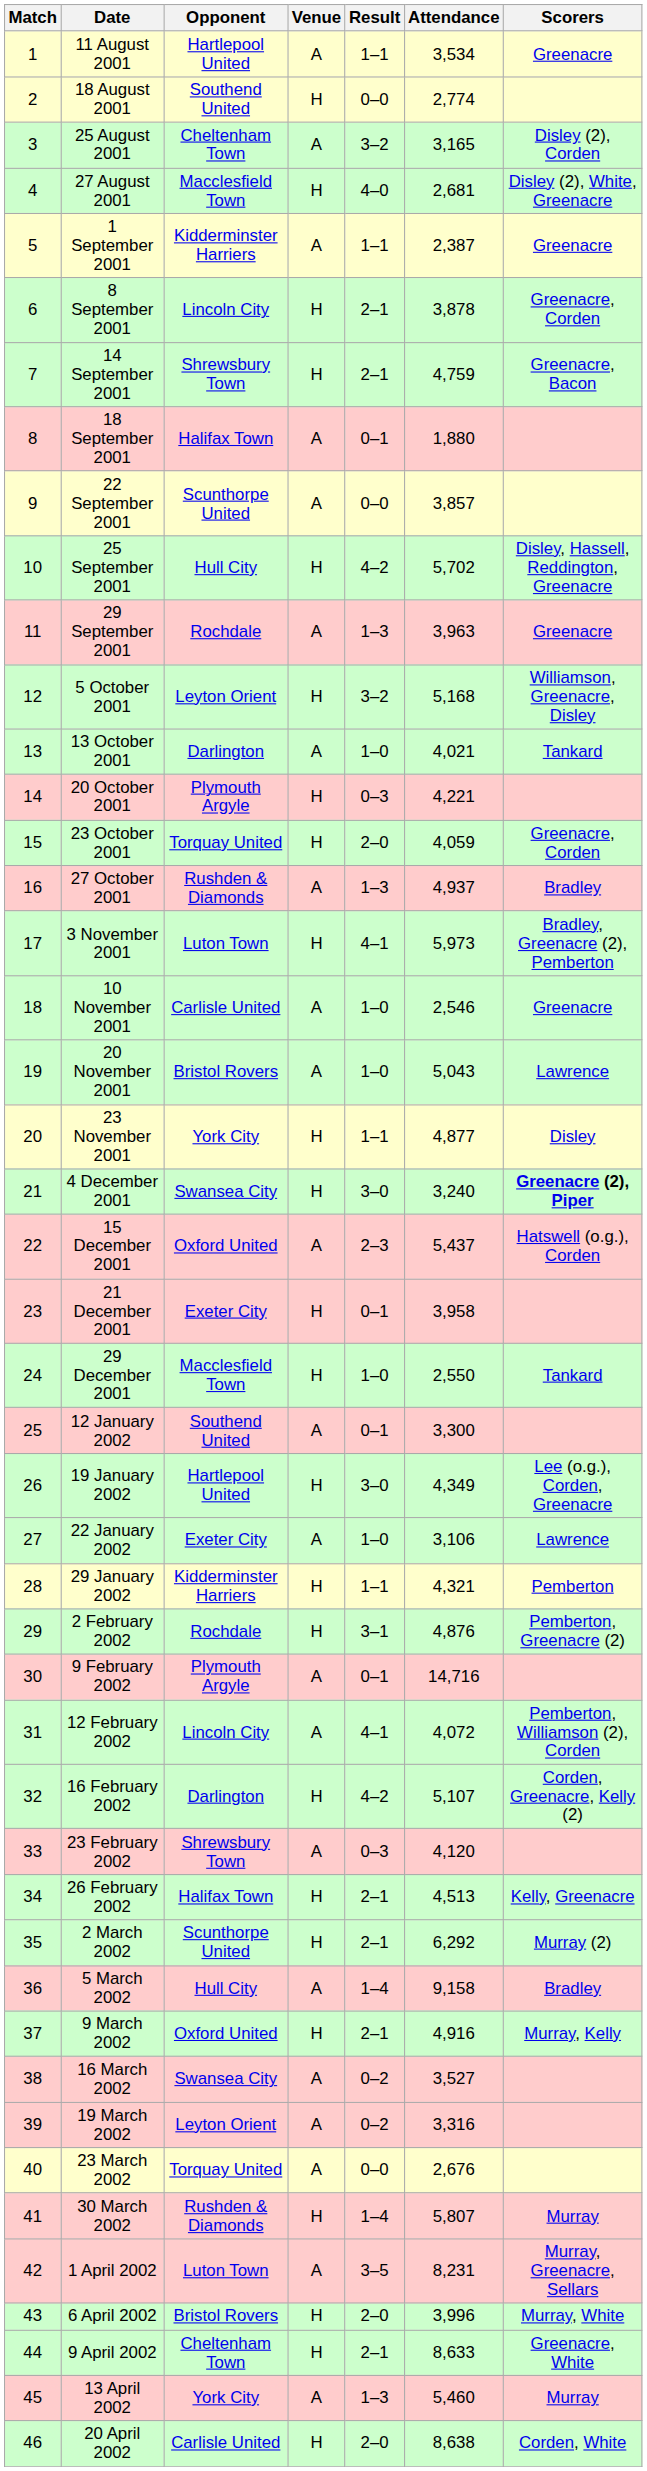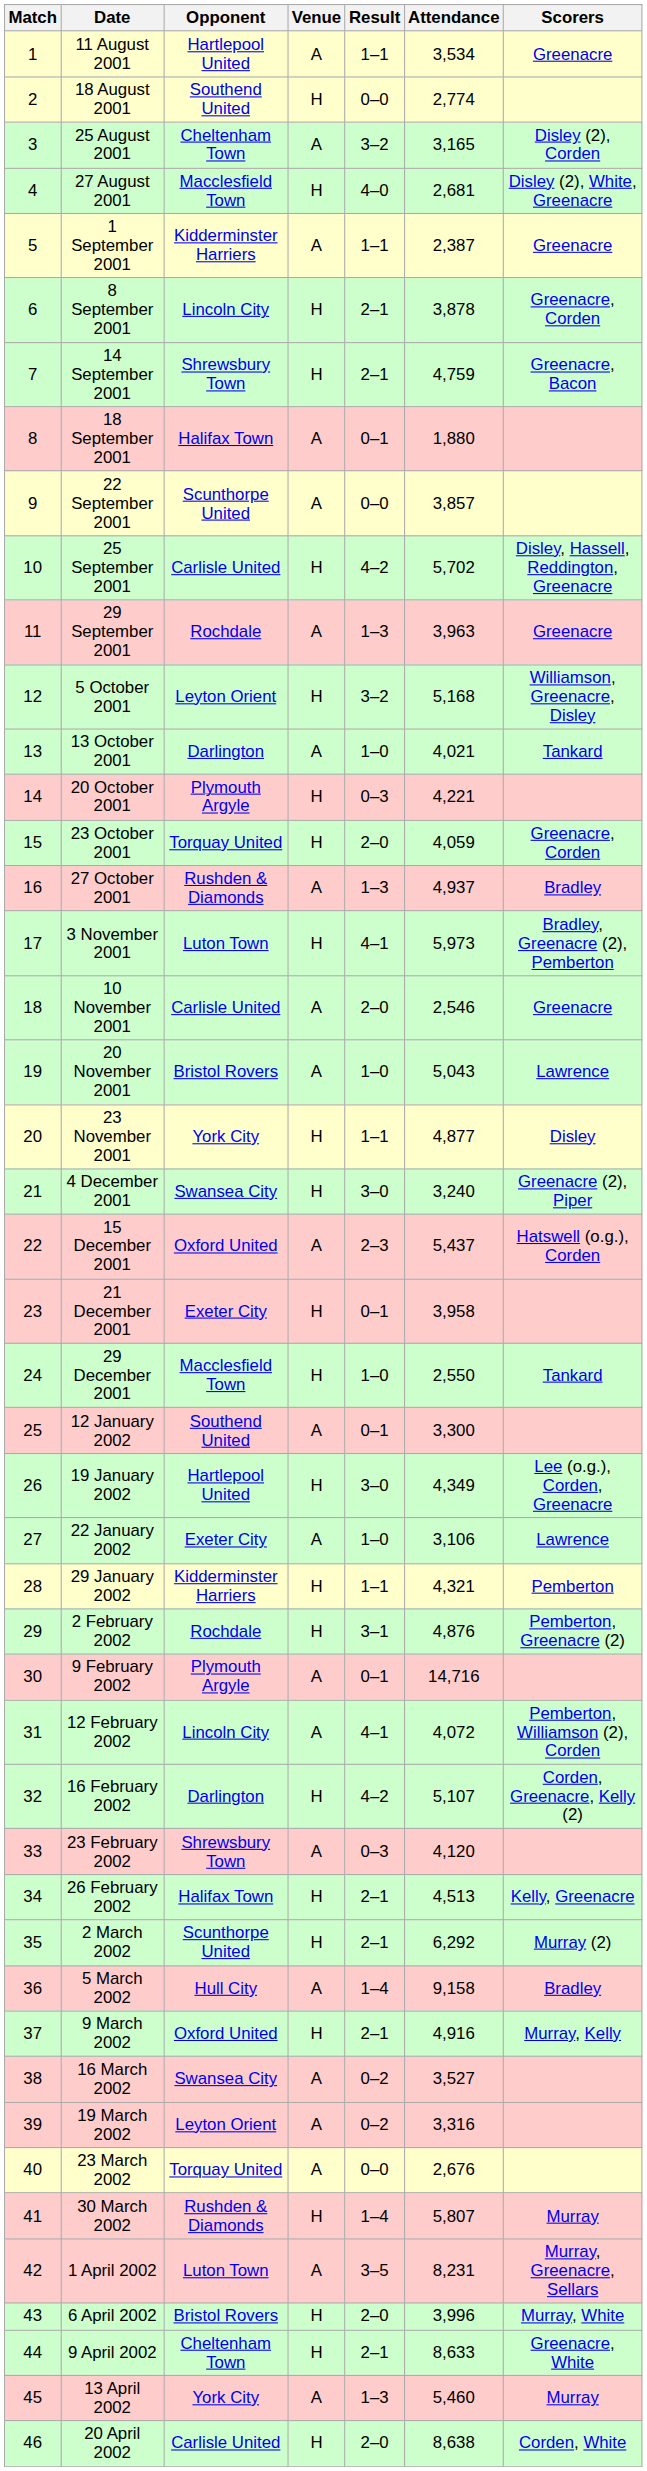25 September 2001 | Opponent: Hull City -> Carlisle United
10 November 2001 | Result: 1–0 -> 2–0
4 December 2001 | Scorers: bold -> normal
